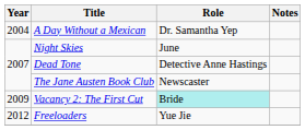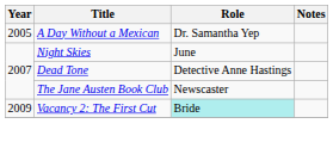A Day Without a Mexican | Year: 2004 -> 2005
- row: 2012 | Freeloaders | Yue Jie
